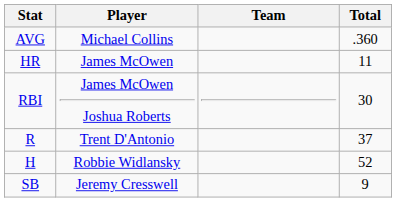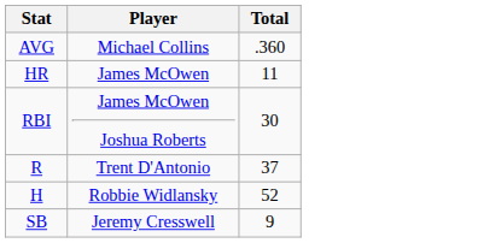- column: Team
